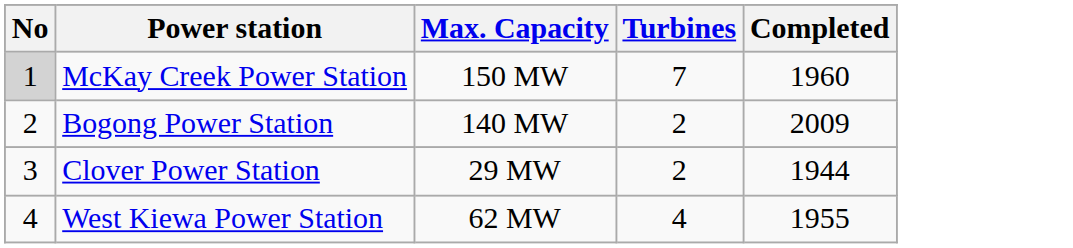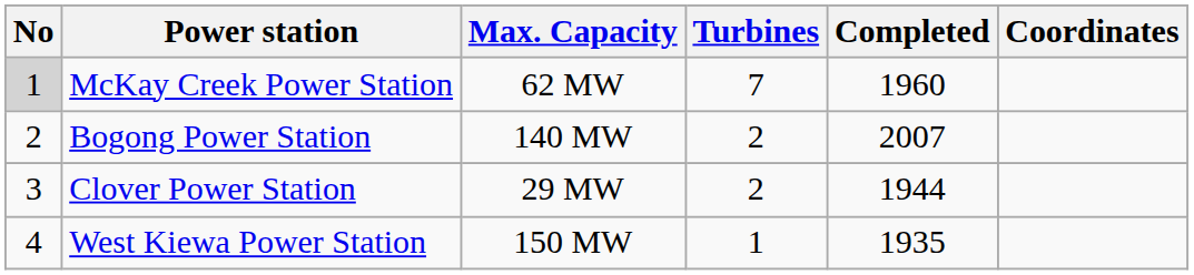+ column: Coordinates
McKay Creek Power Station | Max. Capacity: 150 MW -> 62 MW
Bogong Power Station | Completed: 2009 -> 2007
West Kiewa Power Station | Max. Capacity: 62 MW -> 150 MW
West Kiewa Power Station | Turbines: 4 -> 1
West Kiewa Power Station | Completed: 1955 -> 1935
